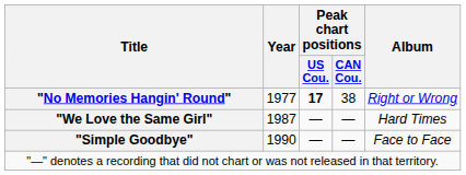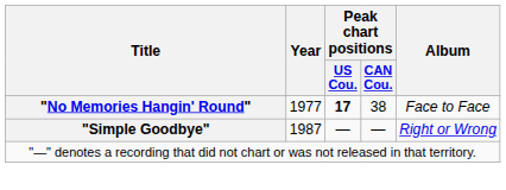"No Memories Hangin' Round" | Album: Right or Wrong -> Face to Face
- row: "We Love the Same Girl" | 1987 | — | — | Hard Times
"Simple Goodbye" | Year: 1990 -> 1987
"Simple Goodbye" | Album: Face to Face -> Right or Wrong
